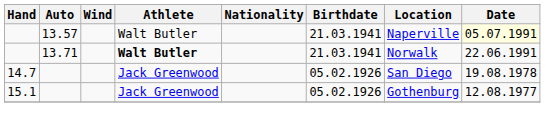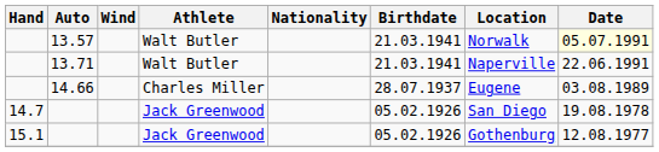13.57 | Location: Naperville -> Norwalk
13.71 | Athlete: bold -> normal
13.71 | Location: Norwalk -> Naperville
+ row: 14.66 | Charles Miller | 28.07.1937 | Eugene | 03.08.1989
